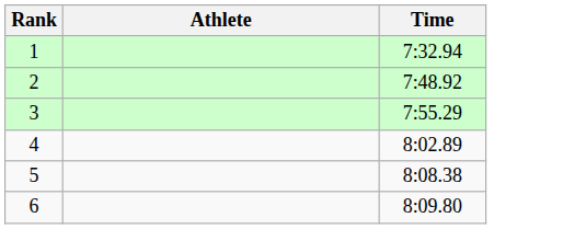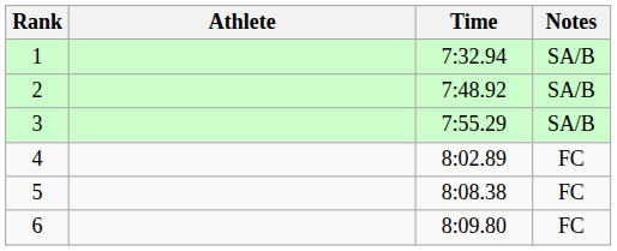+ column: Notes | SA/B | SA/B | SA/B | FC | FC | FC
